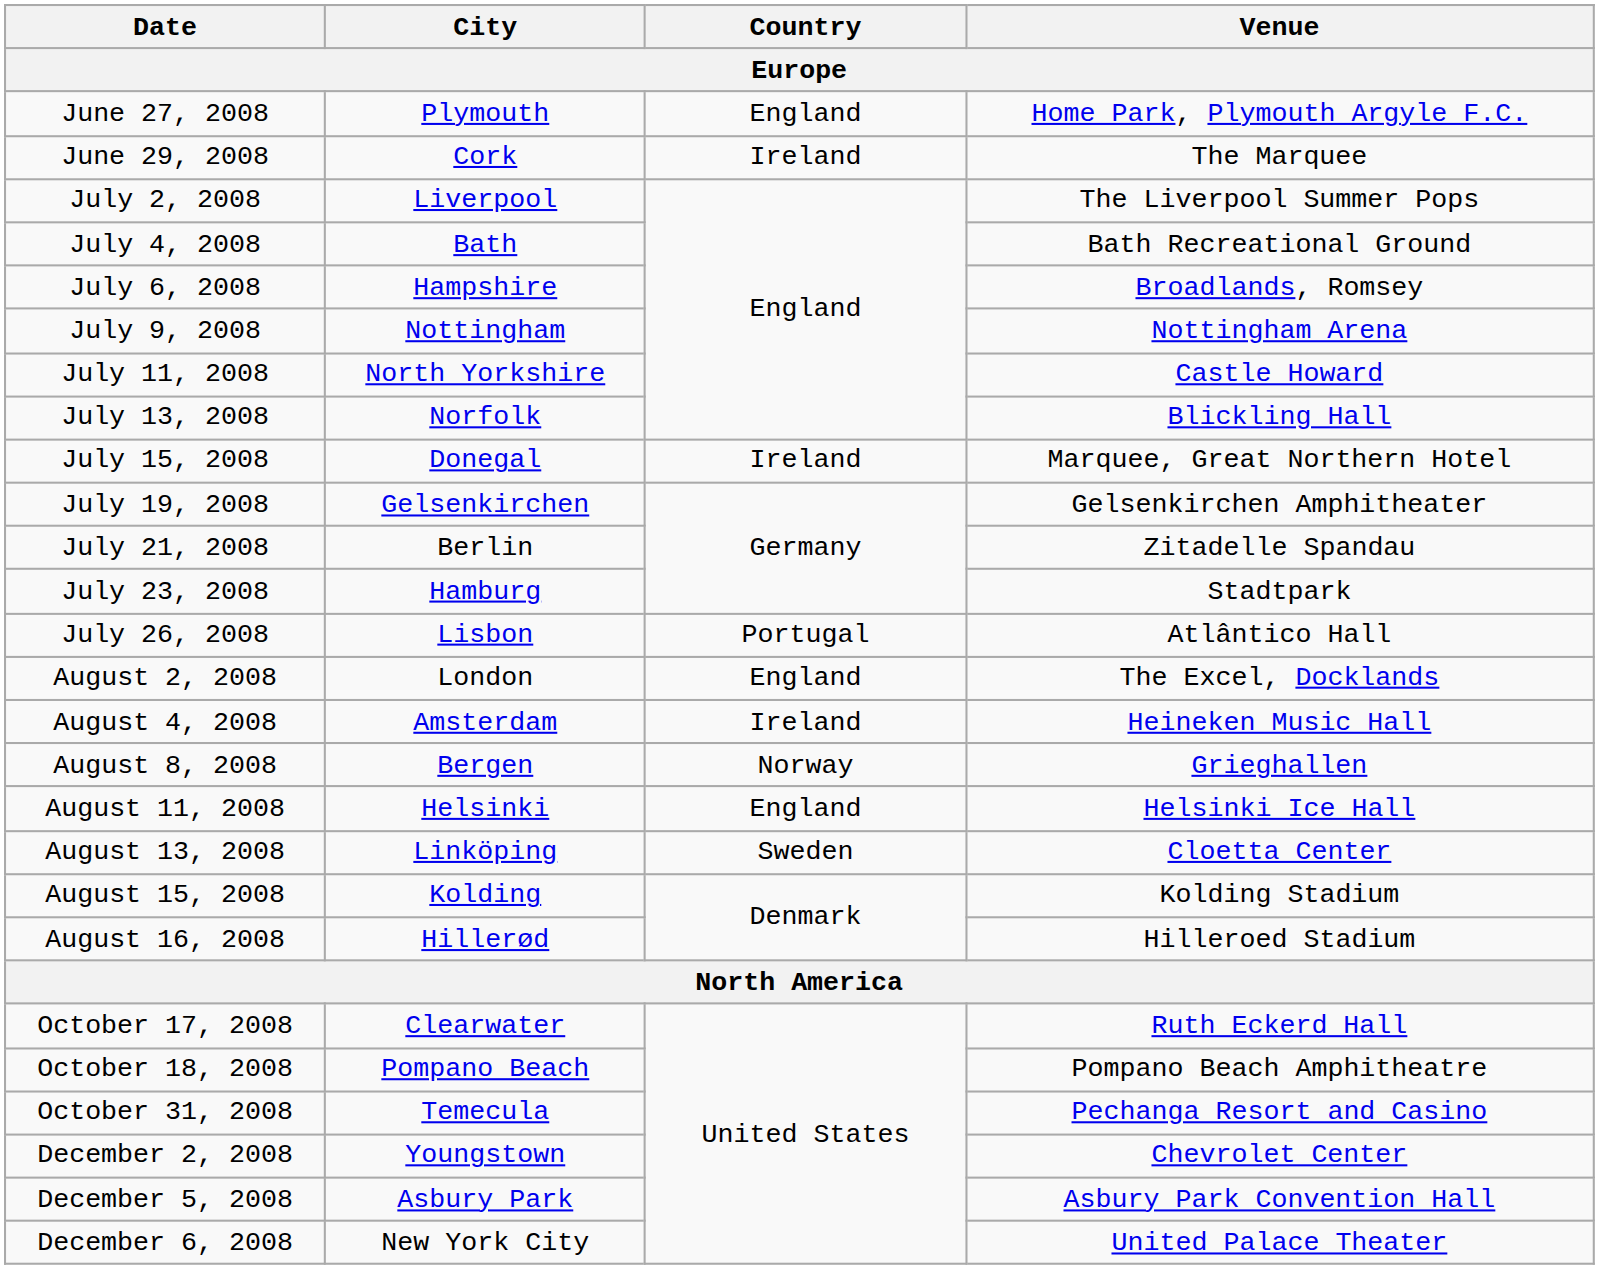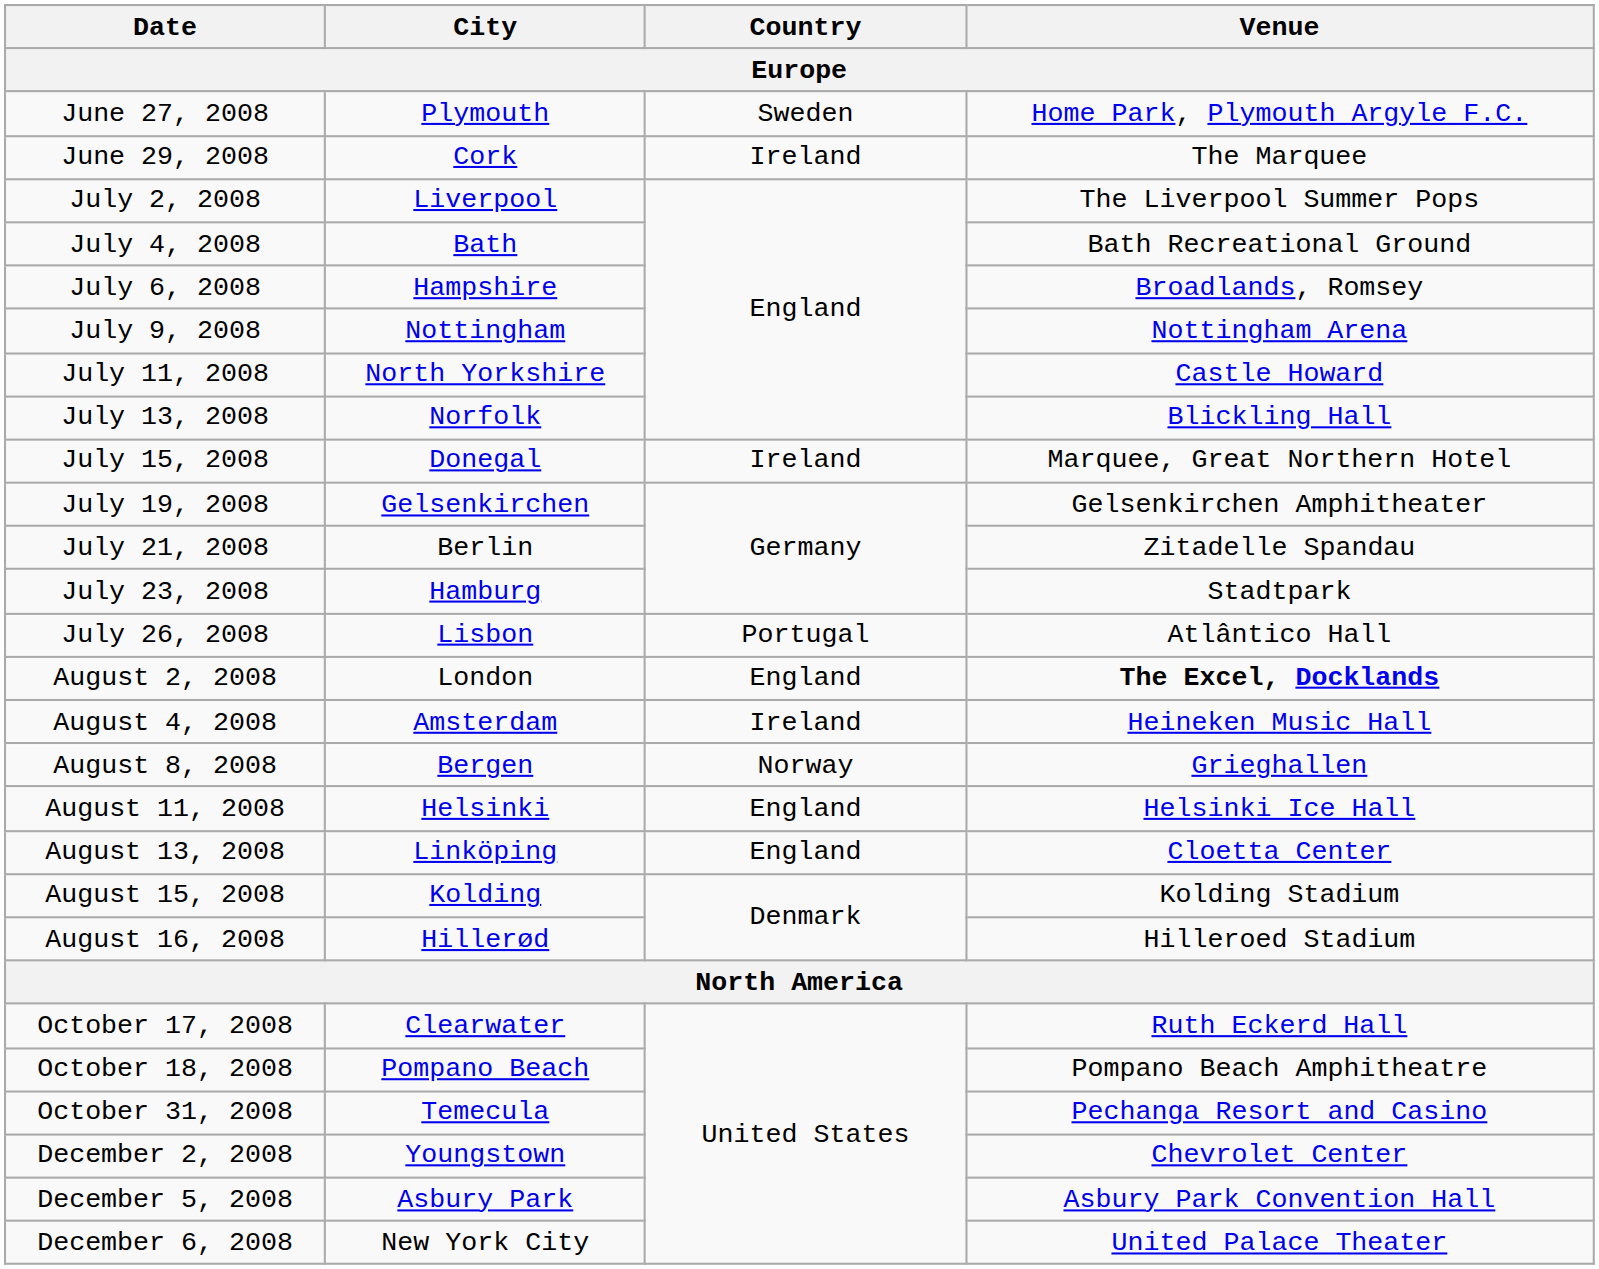June 27, 2008 | Country: England -> Sweden
August 2, 2008 | Venue: normal -> bold
August 13, 2008 | Country: Sweden -> England
